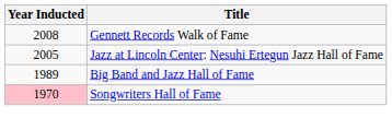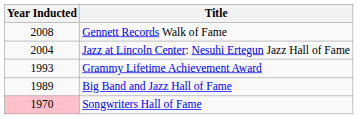Jazz at Lincoln Center: Nesuhi Ertegun Jazz Hall of Fame | Year Inducted: 2005 -> 2004
+ row: 1993 | Grammy Lifetime Achievement Award
